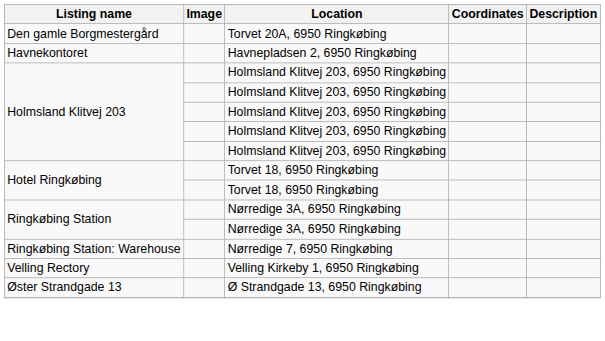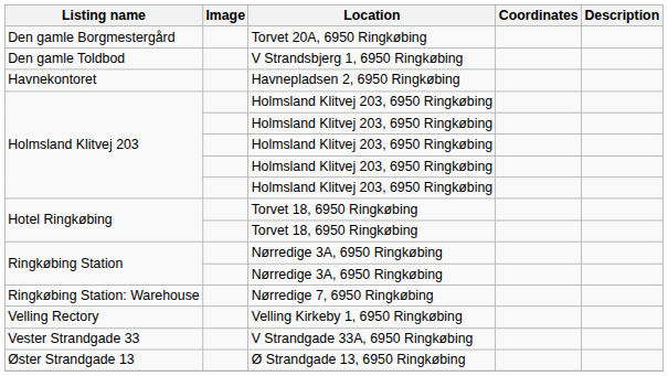+ row: Den gamle Toldbod | V Strandsbjerg 1, 6950 Ringkøbing
+ row: Vester Strandgade 33 | V Strandgade 33A, 6950 Ringkøbing
